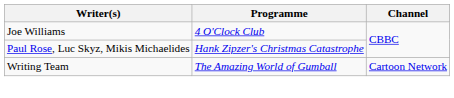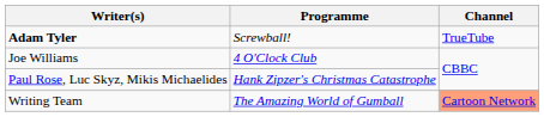+ row: Adam Tyler | Screwball! | TrueTube
Writing Team | Channel: no background -> lightsalmon background
